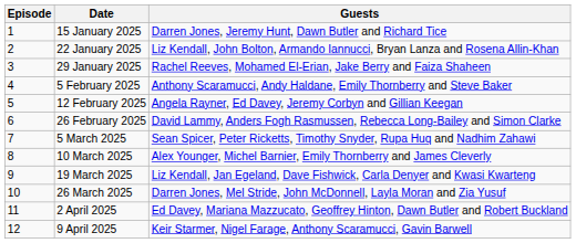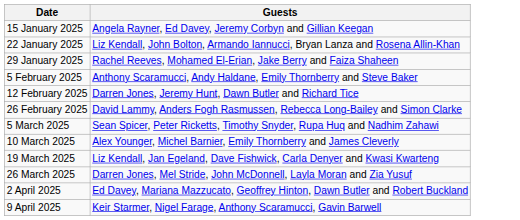- column: Episode | 1 | 2 | 3 | 4 | 5 | 6 | 7 | 8 | 9 | 10 | 11 | 12
15 January 2025 | Guests: Darren Jones, Jeremy Hunt, Dawn Butler and Richard Tice -> Angela Rayner, Ed Davey, Jeremy Corbyn and Gillian Keegan
12 February 2025 | Guests: Angela Rayner, Ed Davey, Jeremy Corbyn and Gillian Keegan -> Darren Jones, Jeremy Hunt, Dawn Butler and Richard Tice
